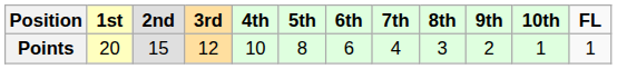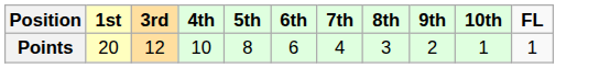- column: 2nd | 15
